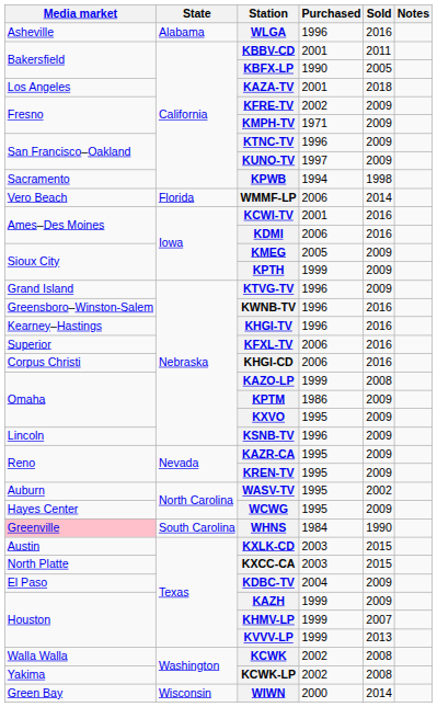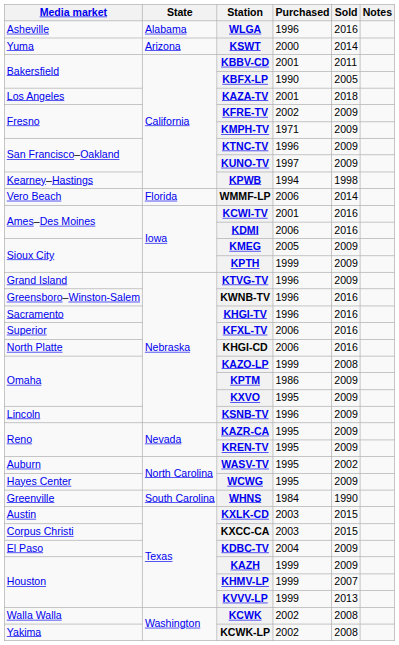+ row: Yuma | Arizona | KSWT | 2000 | 2014
KPWB | Media market: Sacramento -> Kearney–Hastings
KHGI-TV | Media market: Kearney–Hastings -> Sacramento
KHGI-CD | Media market: Corpus Christi -> North Platte
WHNS | Media market: pink background -> no background
KXCC-CA | Media market: North Platte -> Corpus Christi
- row: Green Bay | Wisconsin | WIWN | 2000 | 2014
